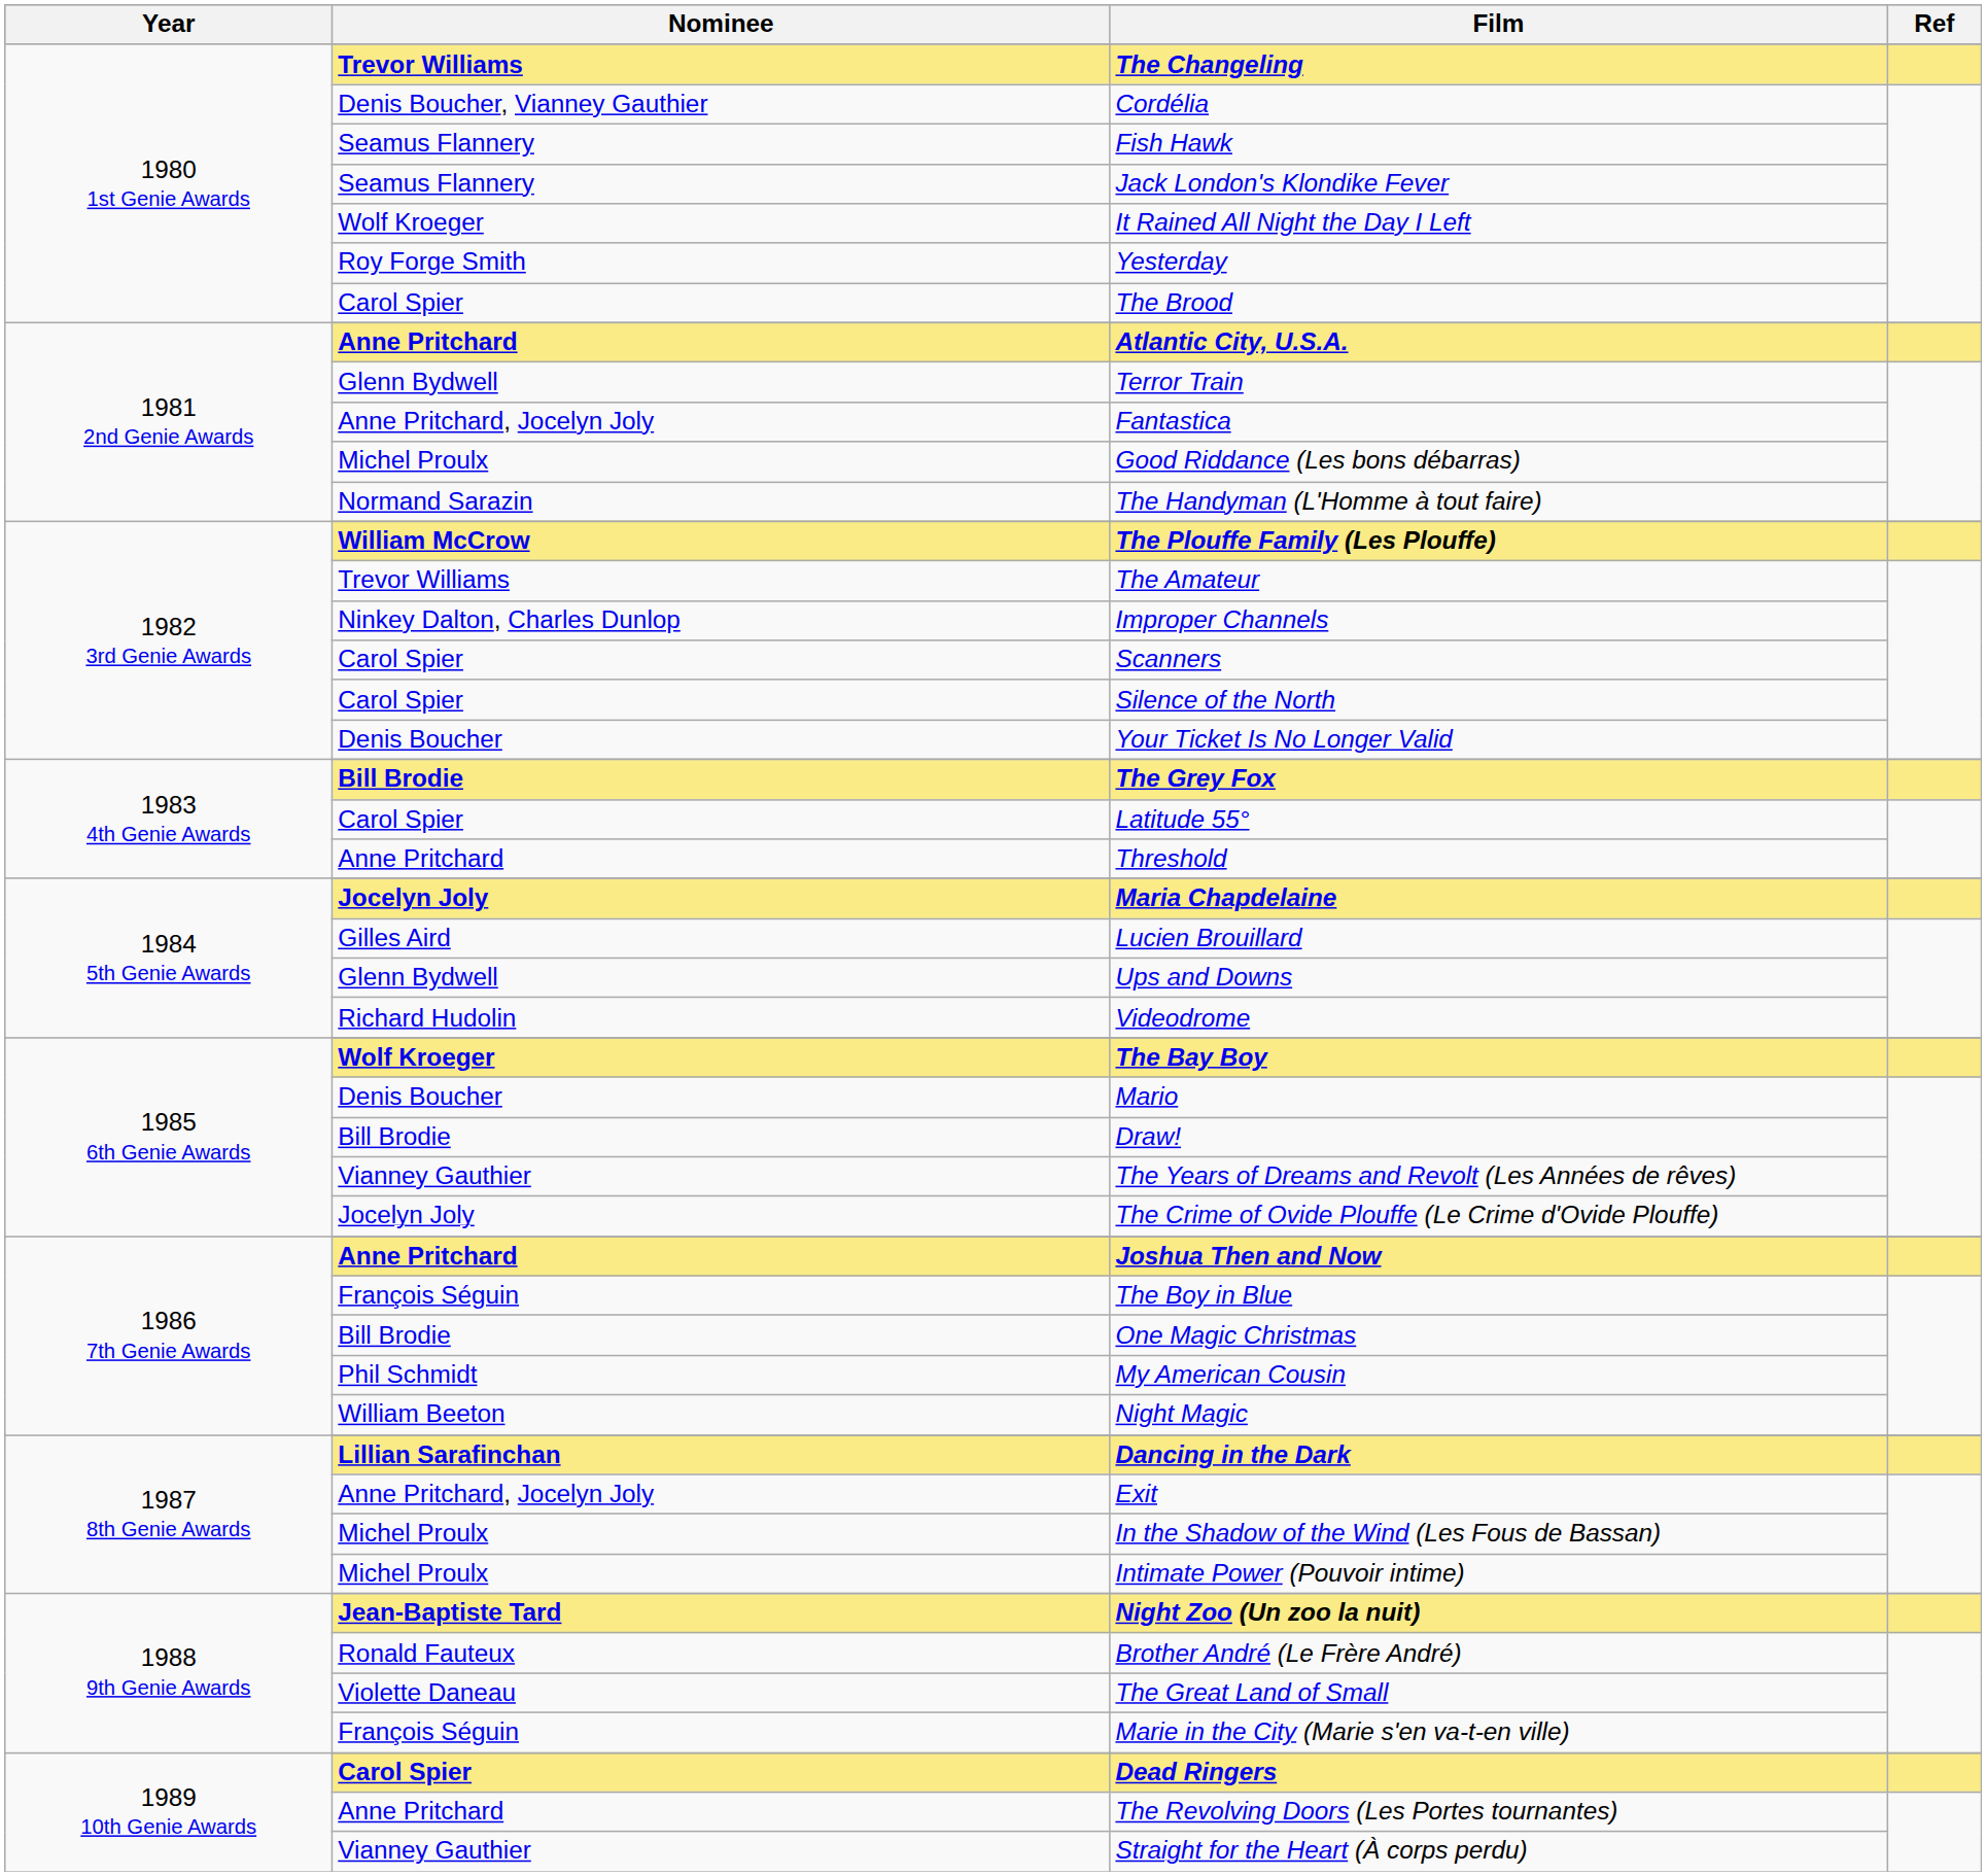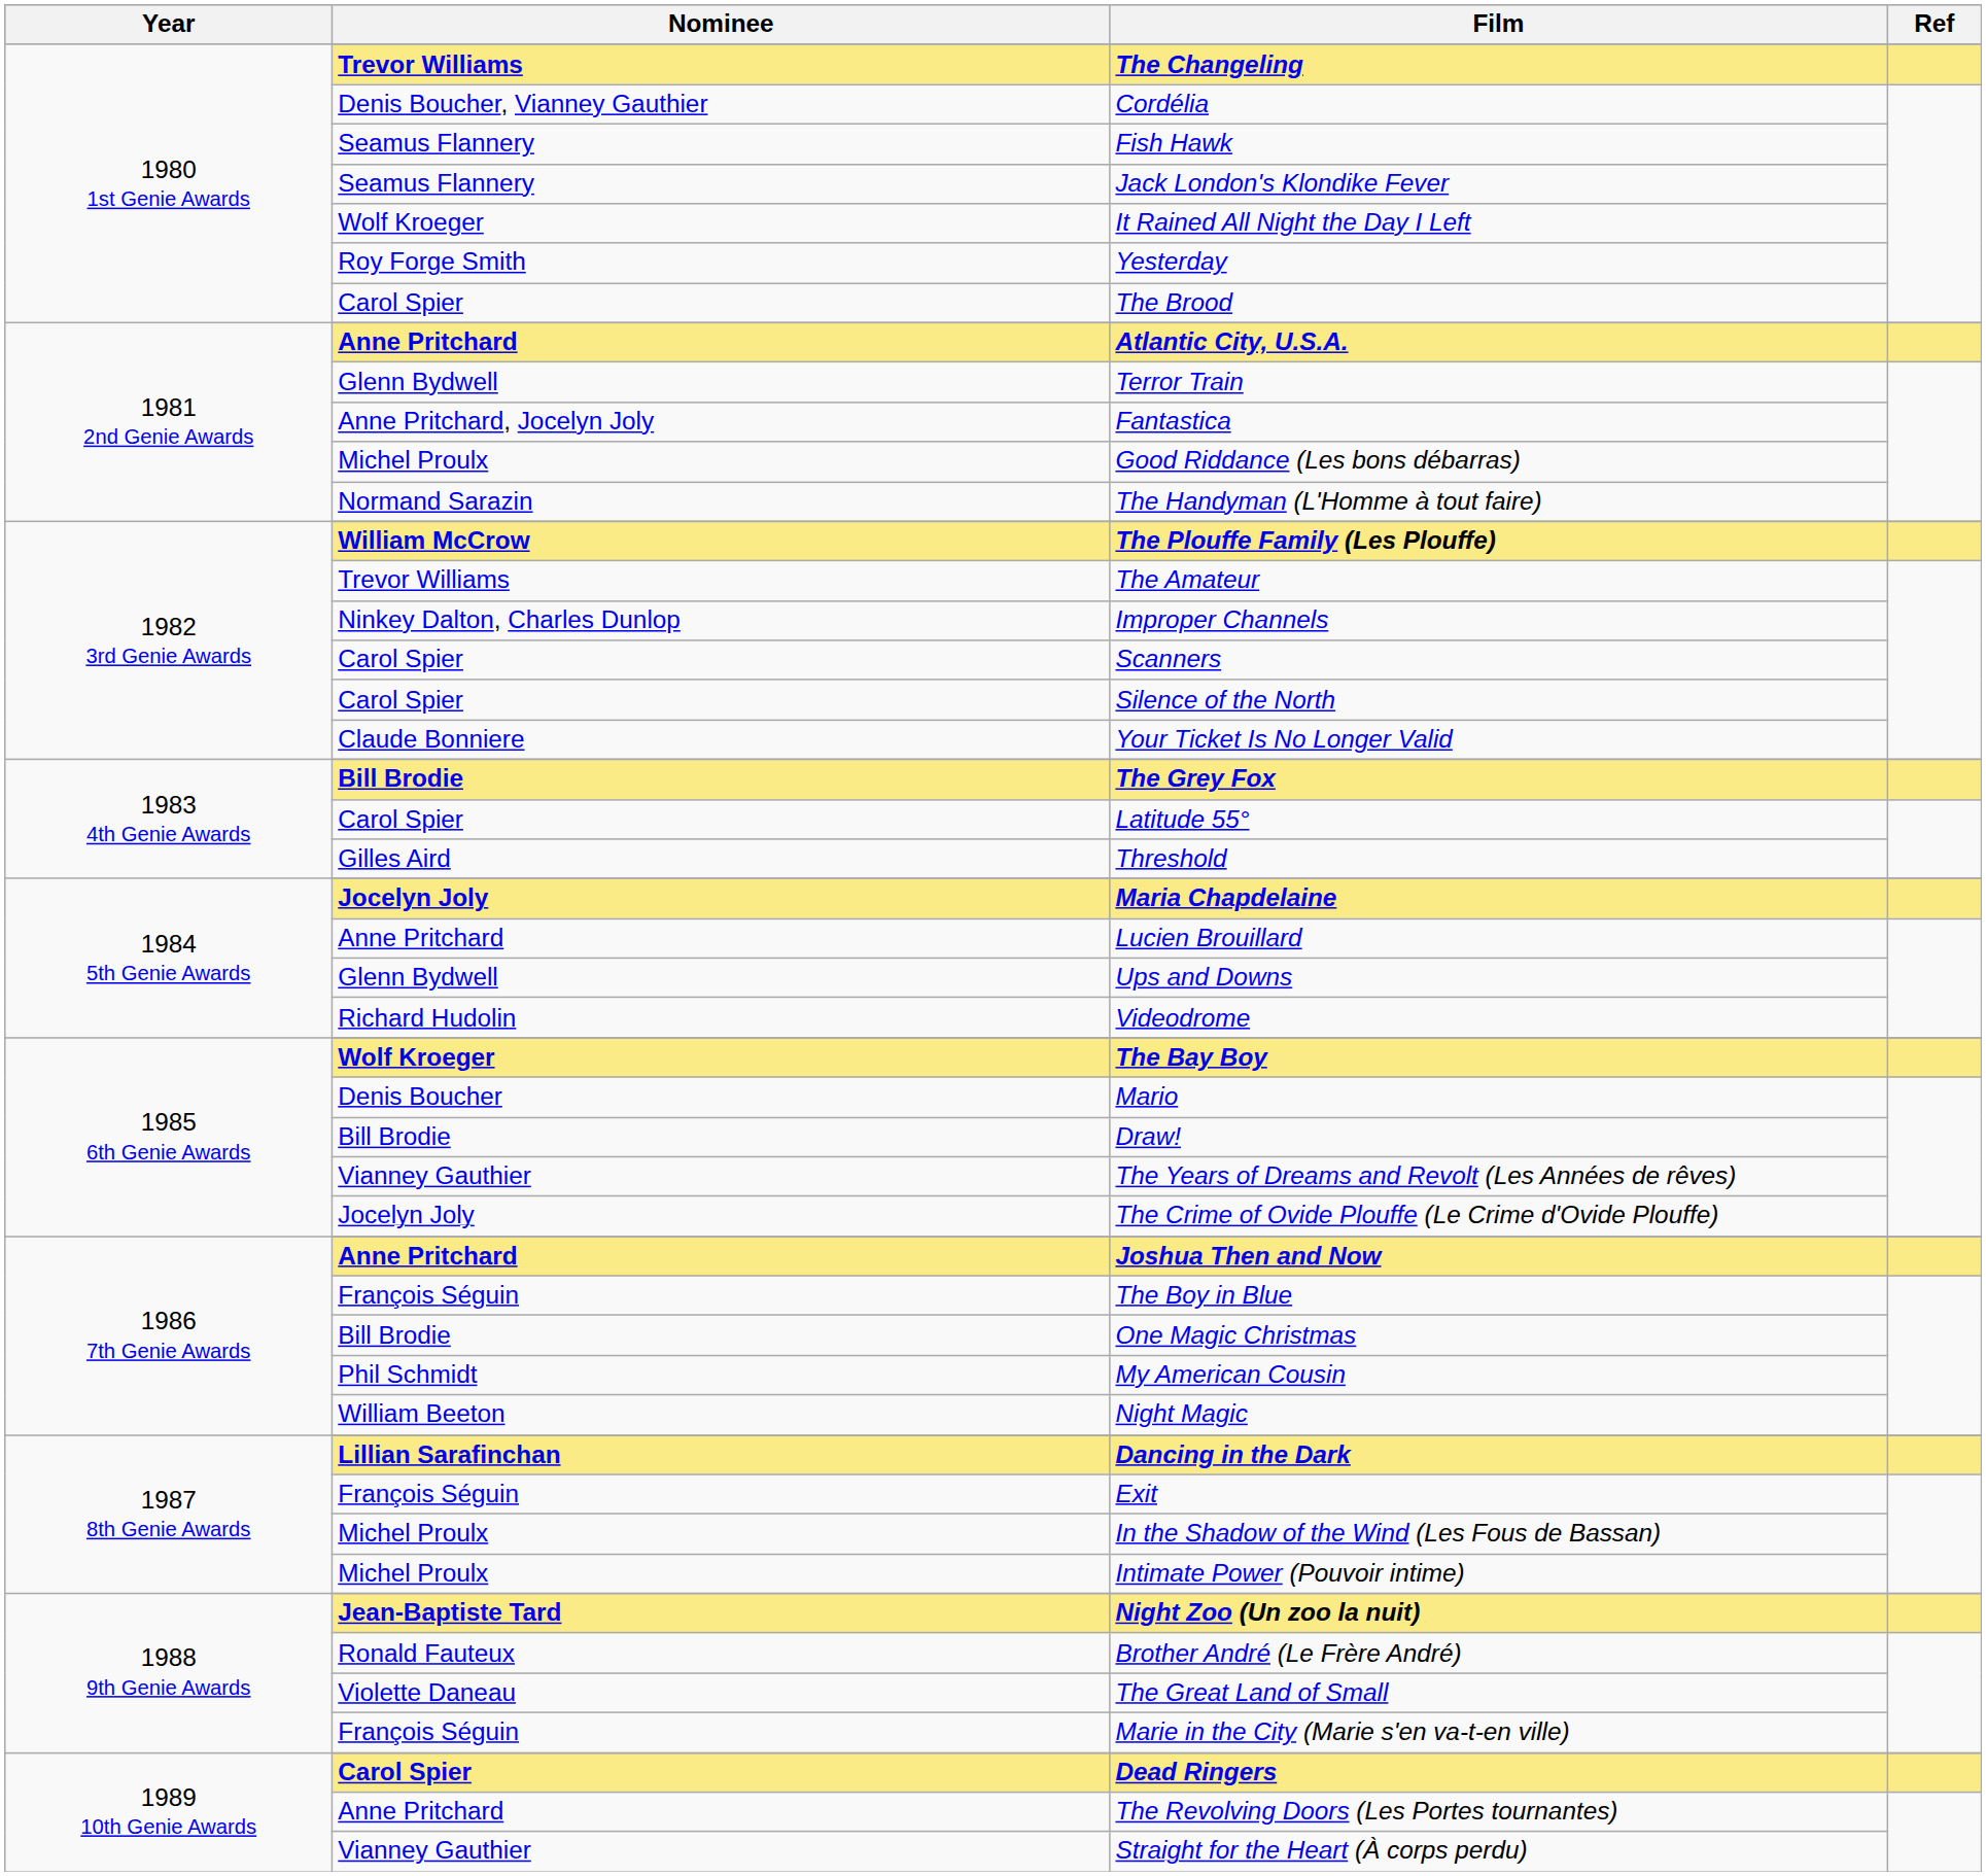Your Ticket Is No Longer Valid | Nominee: Denis Boucher -> Claude Bonniere
Threshold | Nominee: Anne Pritchard -> Gilles Aird
Lucien Brouillard | Nominee: Gilles Aird -> Anne Pritchard
Exit | Nominee: Anne Pritchard, Jocelyn Joly -> François Séguin
